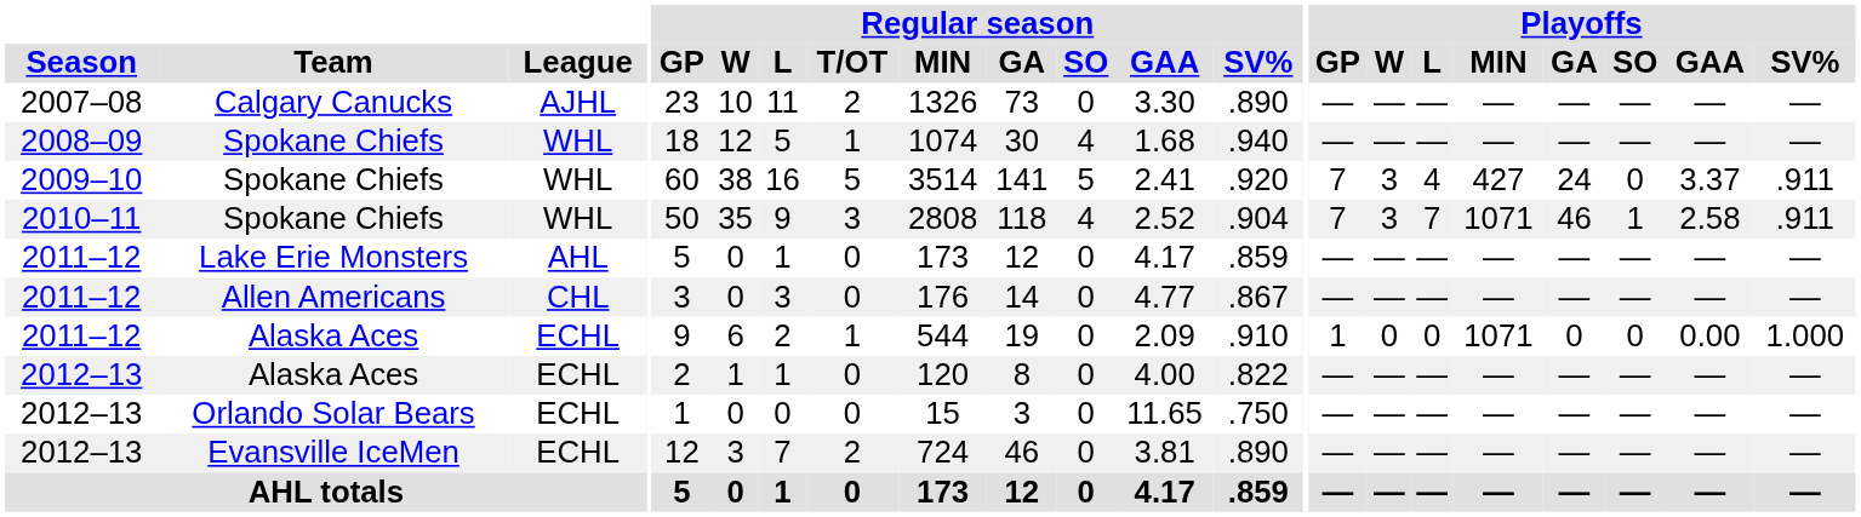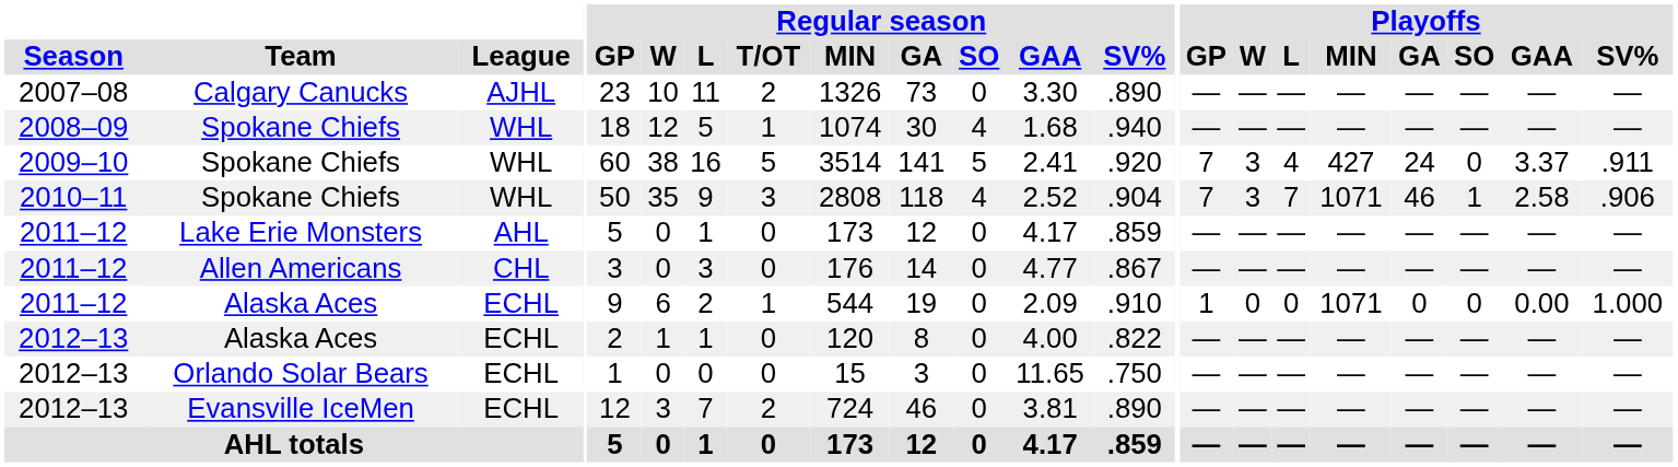2010–11 / Spokane Chiefs | Playoffs / SV%: .911 -> .906
